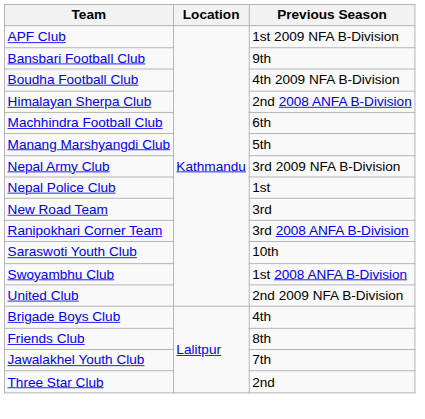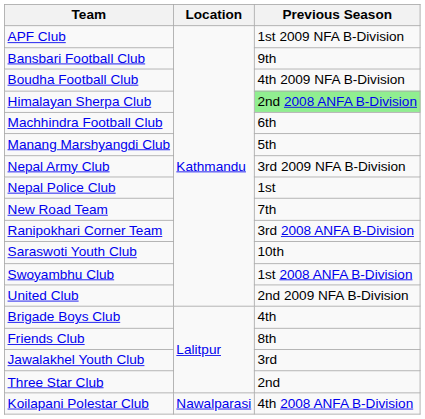Himalayan Sherpa Club | Previous Season: no background -> lightgreen background
New Road Team | Previous Season: 3rd -> 7th
Jawalakhel Youth Club | Previous Season: 7th -> 3rd
+ row: Koilapani Polestar Club | Nawalparasi | 4th 2008 ANFA B-Division
